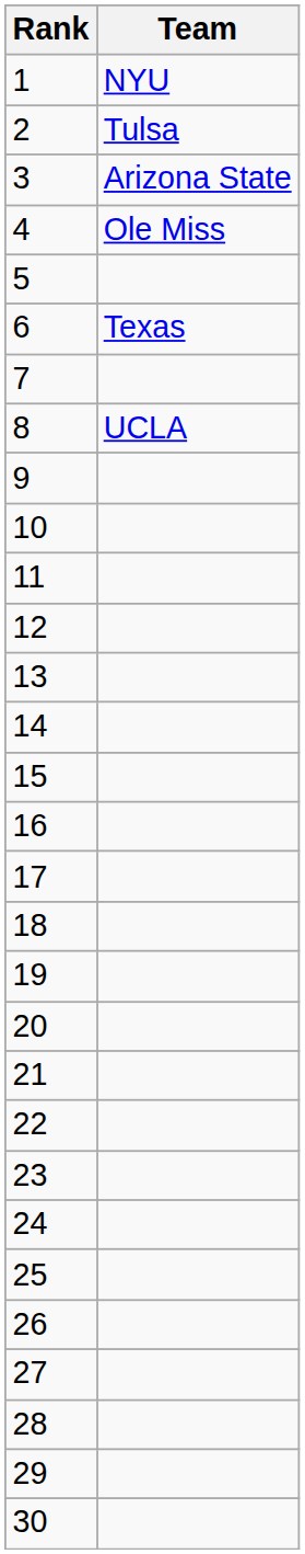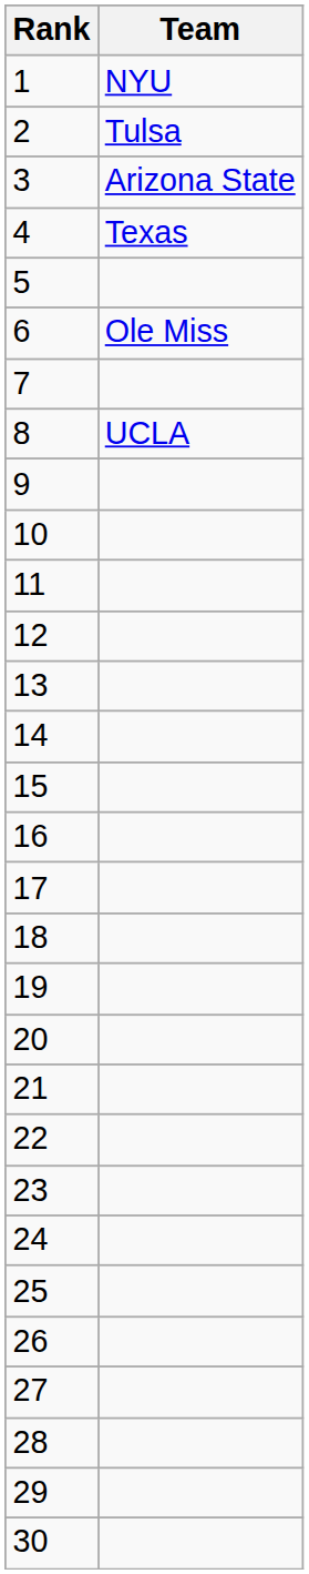4 | Team: Ole Miss -> Texas
6 | Team: Texas -> Ole Miss
